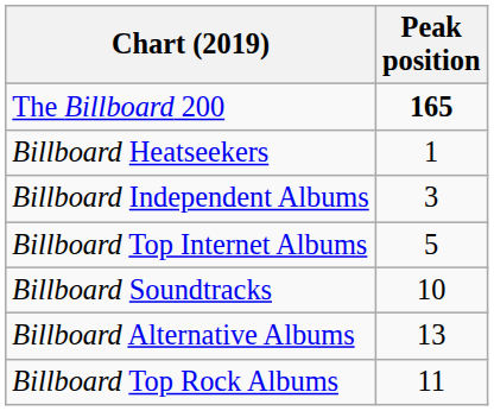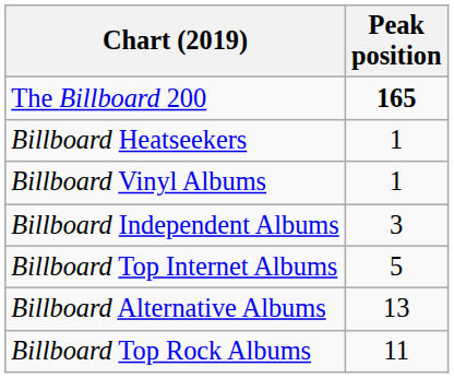+ row: Billboard Vinyl Albums | 1
- row: Billboard Soundtracks | 10
